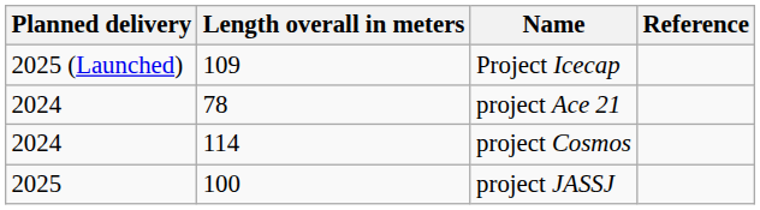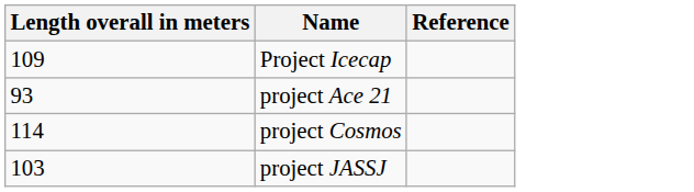- column: Planned delivery | 2025 (Launched) | 2024 | 2024 | 2025
project Ace 21 | Length overall in meters: 78 -> 93
project JASSJ | Length overall in meters: 100 -> 103
